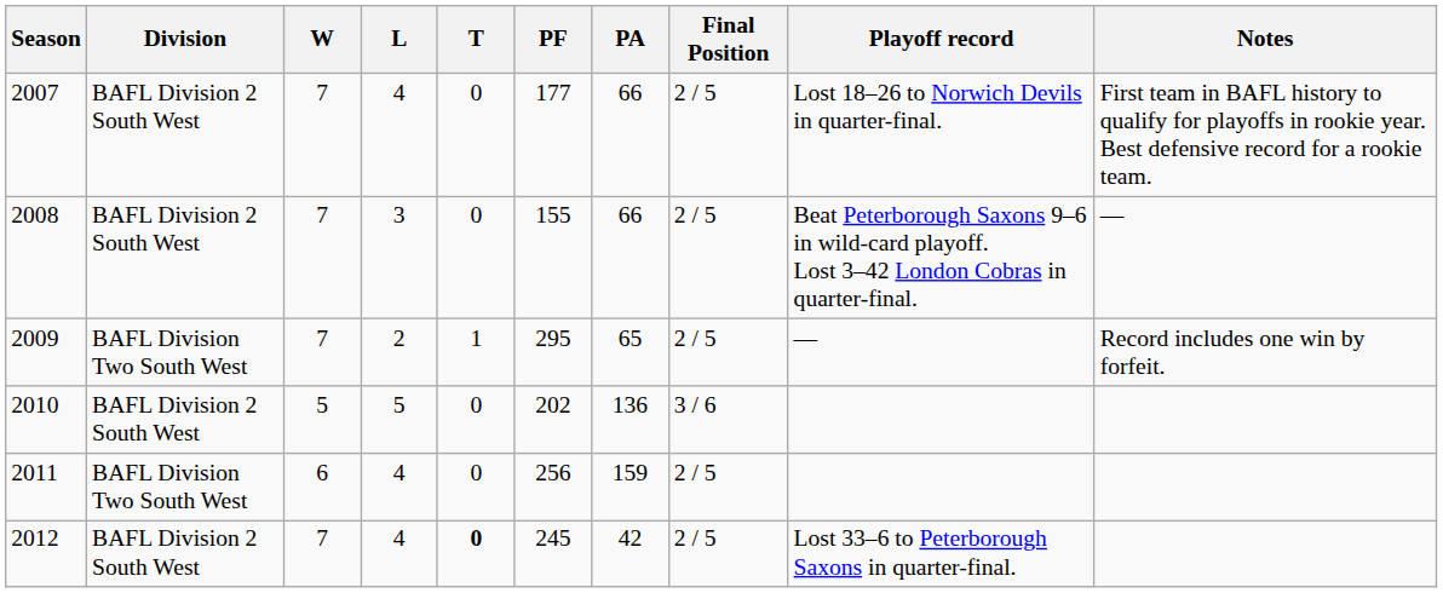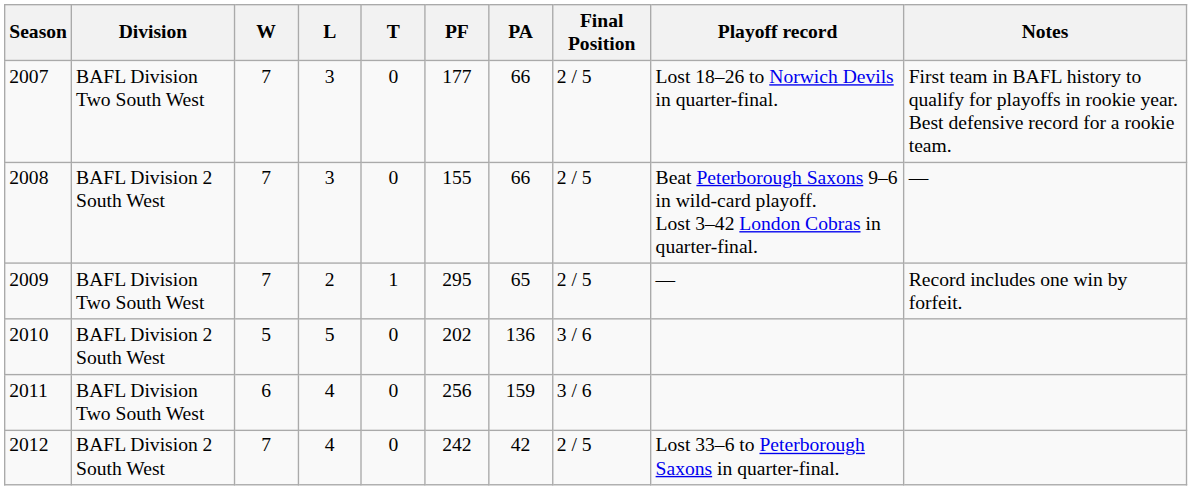2007 | Division: BAFL Division 2 South West -> BAFL Division Two South West
2007 | L: 4 -> 3
2011 | Final Position: 2 / 5 -> 3 / 6
2012 | T: bold -> normal
2012 | PF: 245 -> 242
